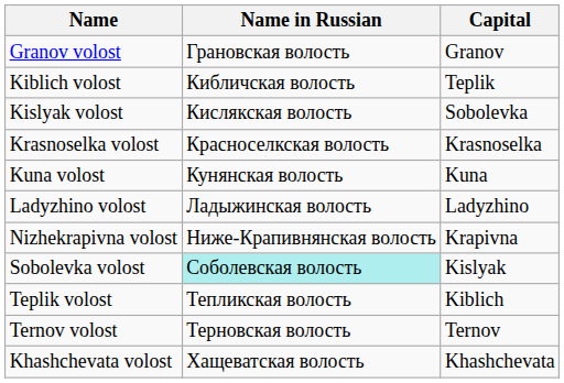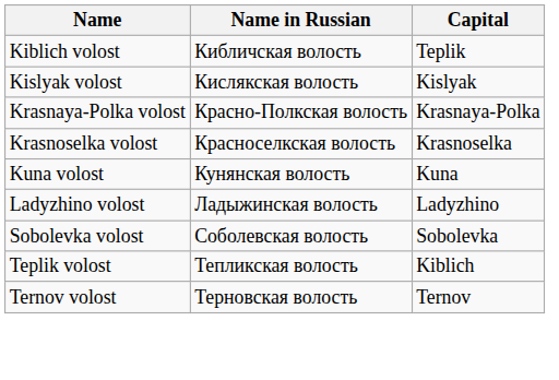- row: Granov volost | Грановская волость | Granov
Kislyak volost | Capital: Sobolevka -> Kislyak
+ row: Krasnaya-Polka volost | Красно-Полкская волость | Krasnaya-Polka
- row: Nizhekrapivna volost | Ниже-Крапивнянская волость | Krapivna
Sobolevka volost | Name in Russian: paleturquoise background -> no background
Sobolevka volost | Capital: Kislyak -> Sobolevka
- row: Khashchevata volost | Хащеватская волость | Khashchevata
